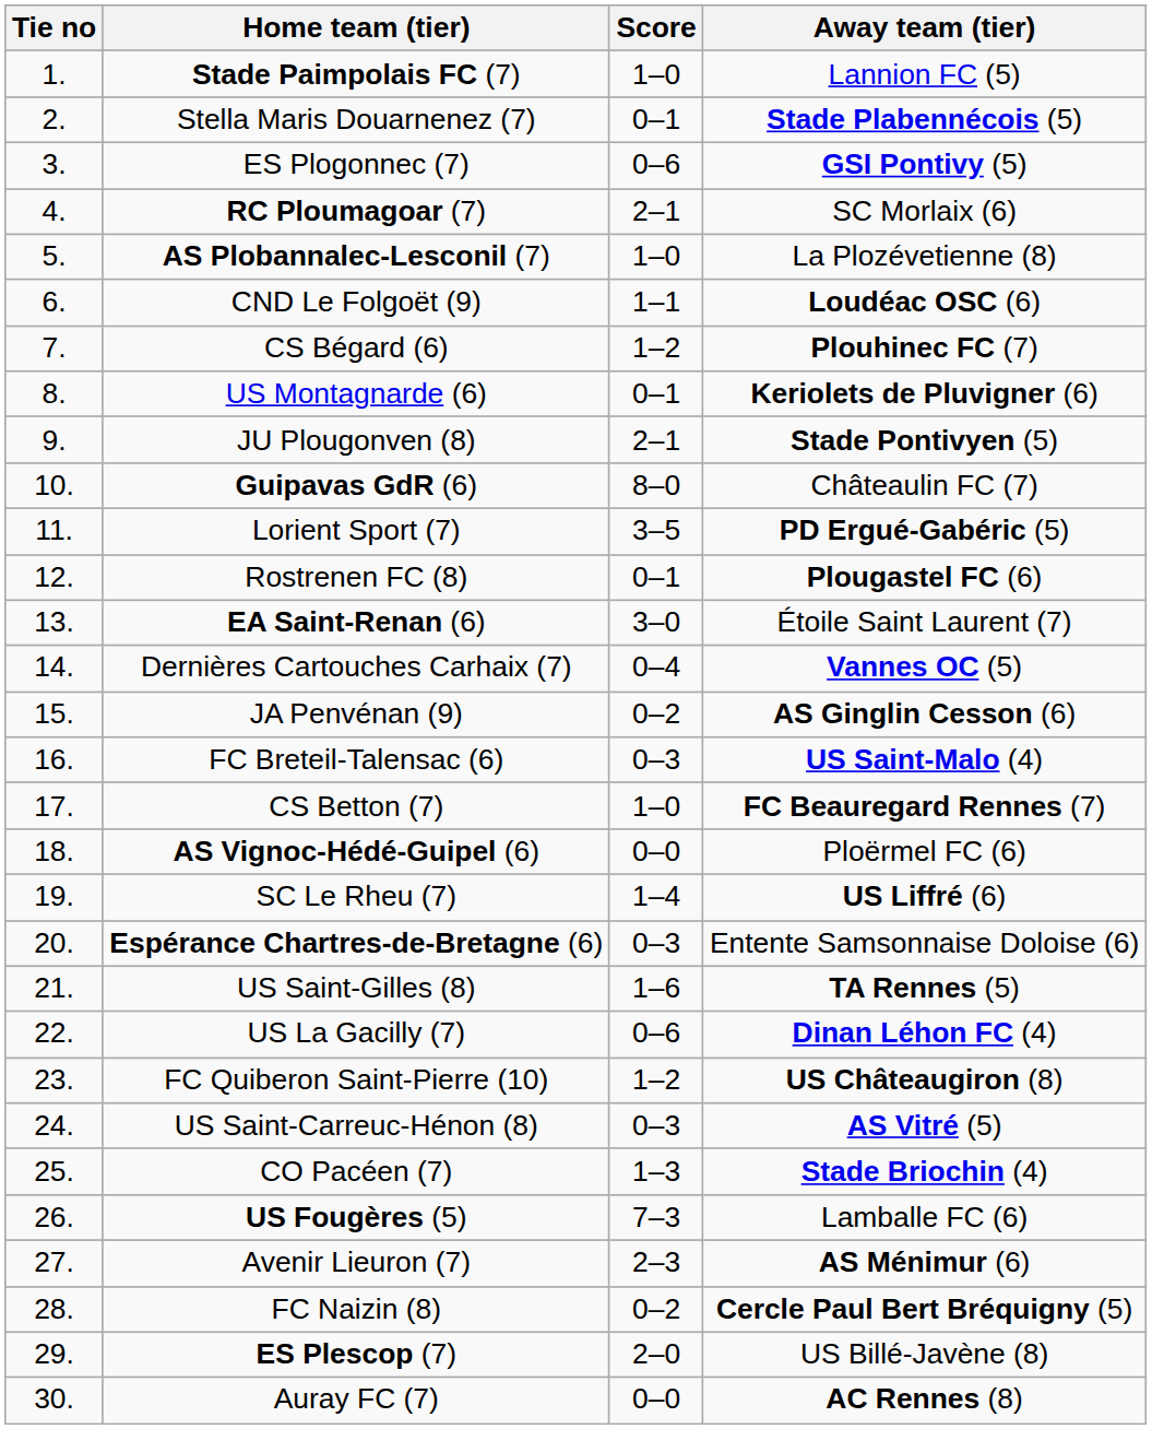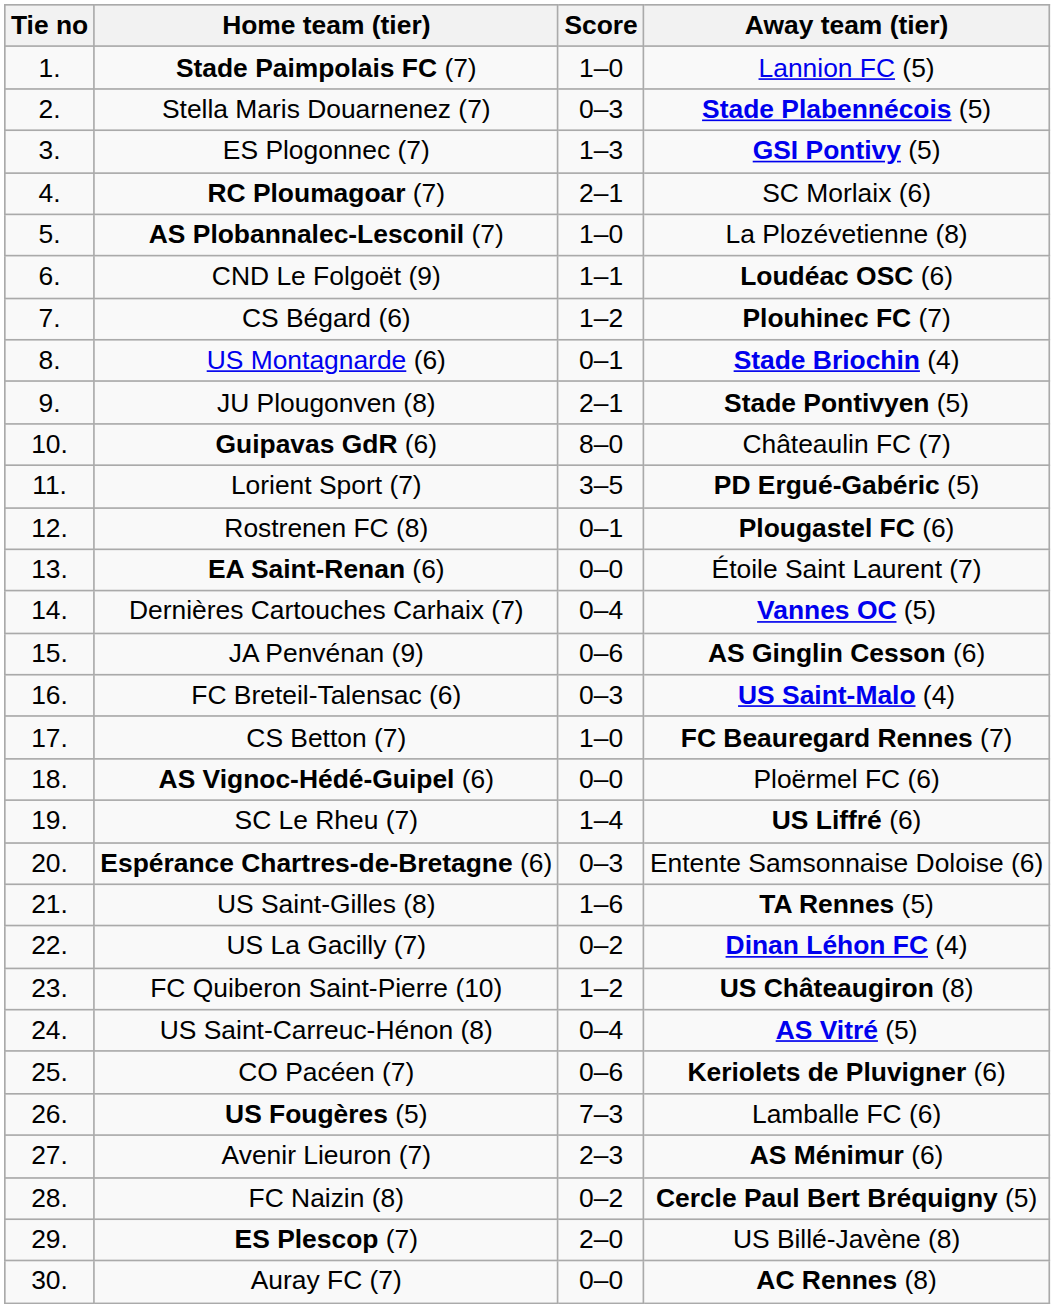Stella Maris Douarnenez (7) | Score: 0–1 -> 0–3
ES Plogonnec (7) | Score: 0–6 -> 1–3
US Montagnarde (6) | Away team (tier): Keriolets de Pluvigner (6) -> Stade Briochin (4)
EA Saint-Renan (6) | Score: 3–0 -> 0–0
JA Penvénan (9) | Score: 0–2 -> 0–6
US La Gacilly (7) | Score: 0–6 -> 0–2
US Saint-Carreuc-Hénon (8) | Score: 0–3 -> 0–4
CO Pacéen (7) | Score: 1–3 -> 0–6
CO Pacéen (7) | Away team (tier): Stade Briochin (4) -> Keriolets de Pluvigner (6)
